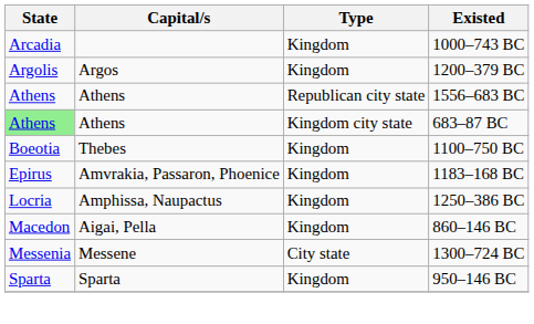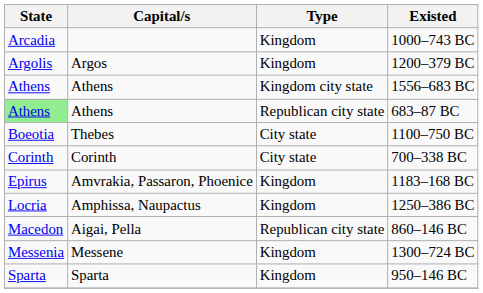1556–683 BC | Type: Republican city state -> Kingdom city state
683–87 BC | Type: Kingdom city state -> Republican city state
1100–750 BC | Type: Kingdom -> City state
+ row: Corinth | Corinth | City state | 700–338 BC
860–146 BC | Type: Kingdom -> Republican city state
1300–724 BC | Type: City state -> Kingdom
